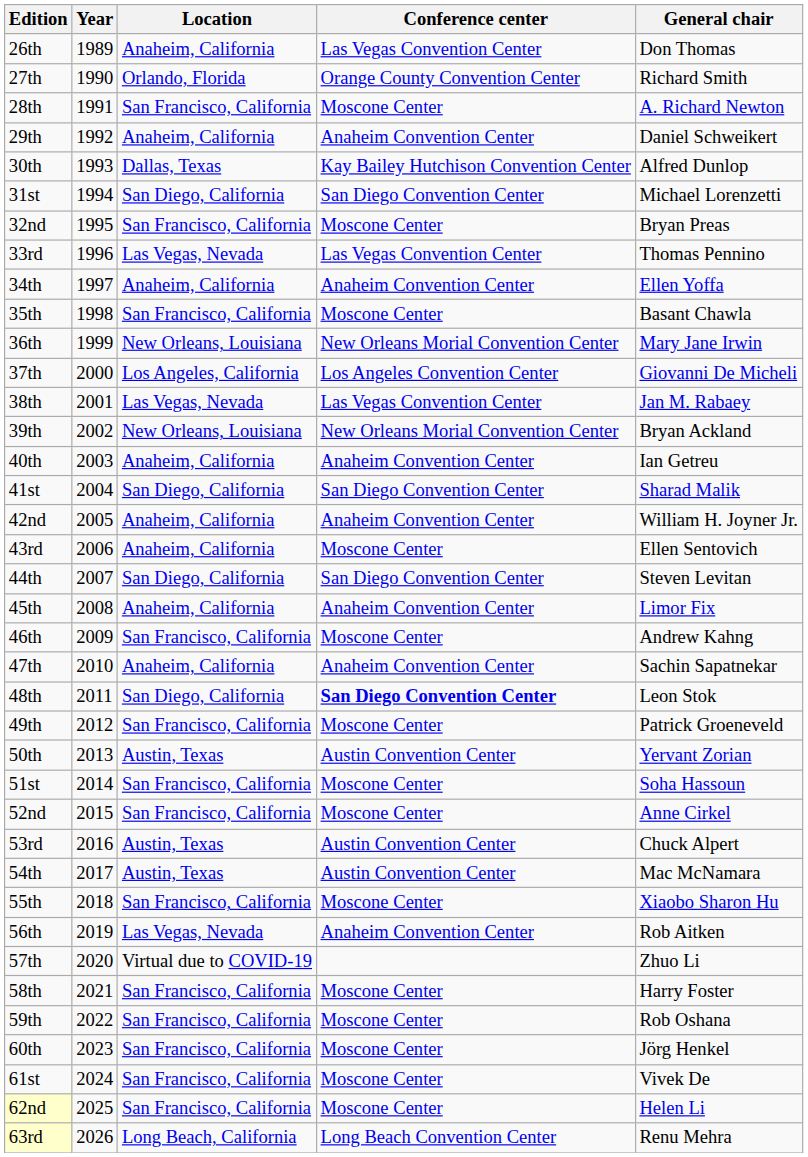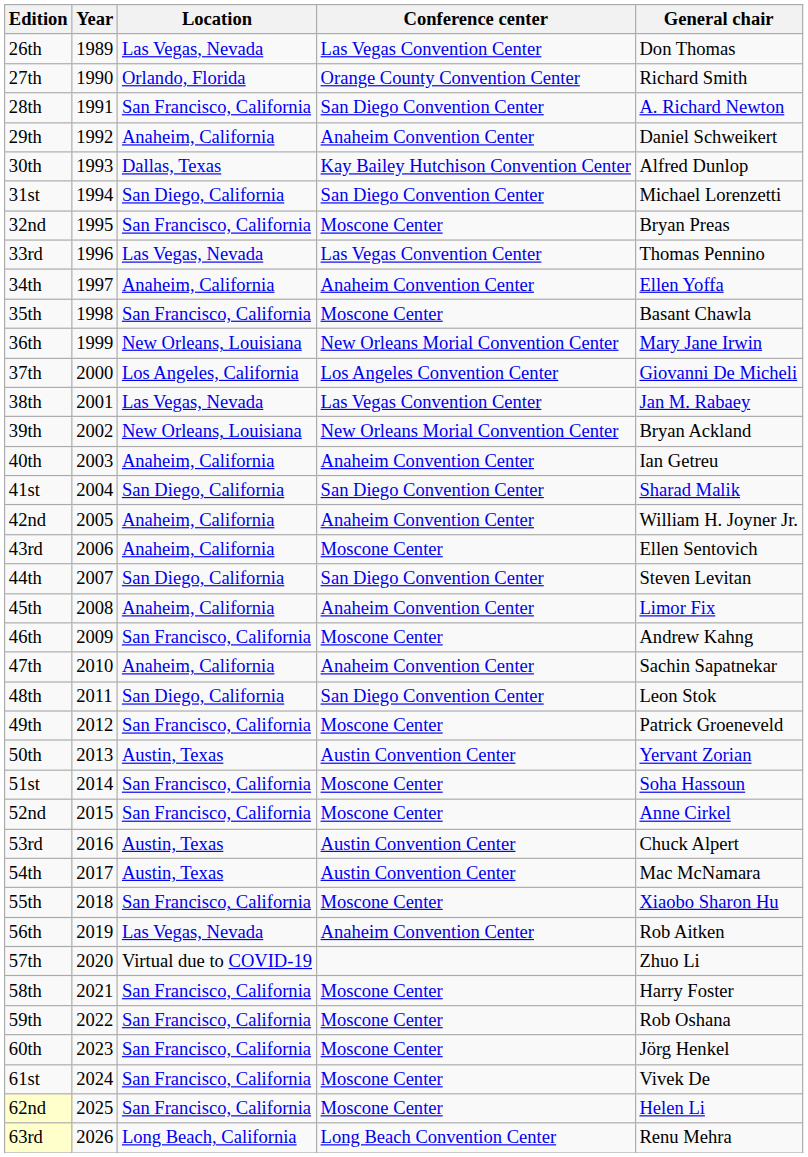26th | Location: Anaheim, California -> Las Vegas, Nevada
28th | Conference center: Moscone Center -> San Diego Convention Center
48th | Conference center: bold -> normal
